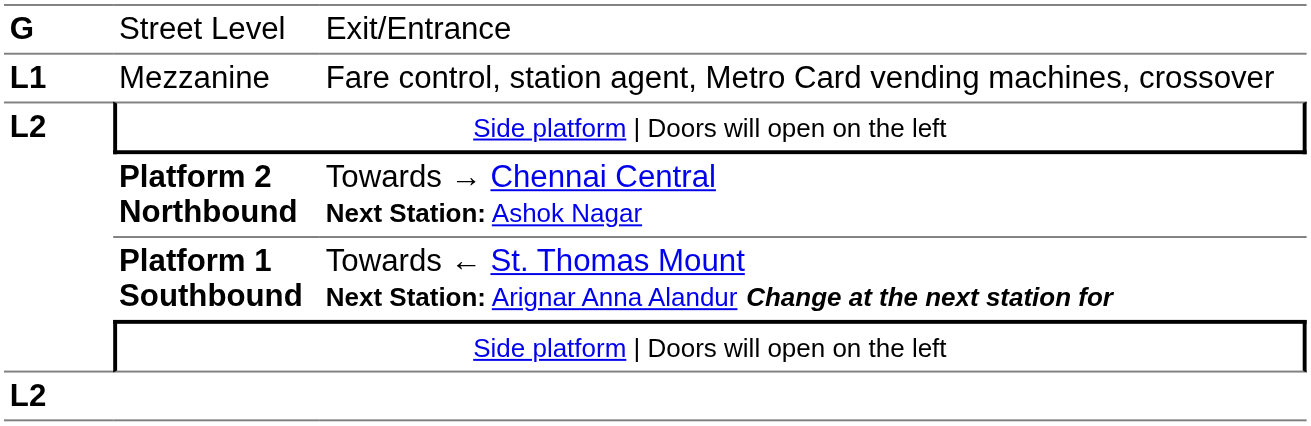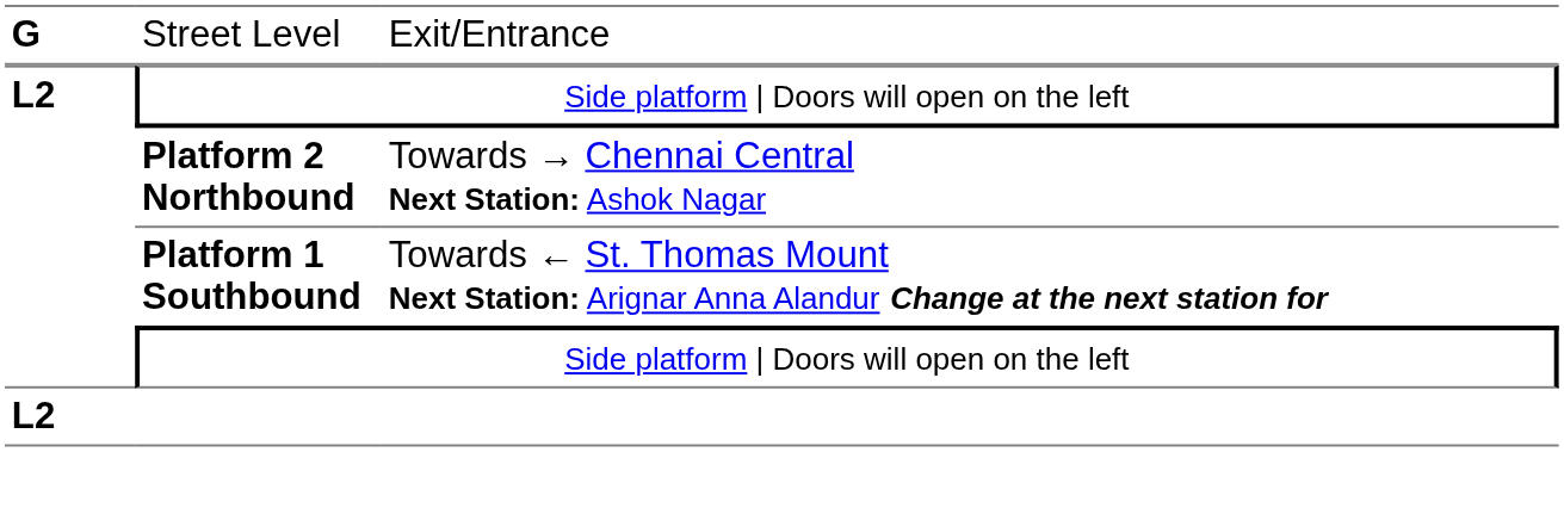- row: L1 | Mezzanine | Fare control, station agent, Metro Card vending machines, crossover
